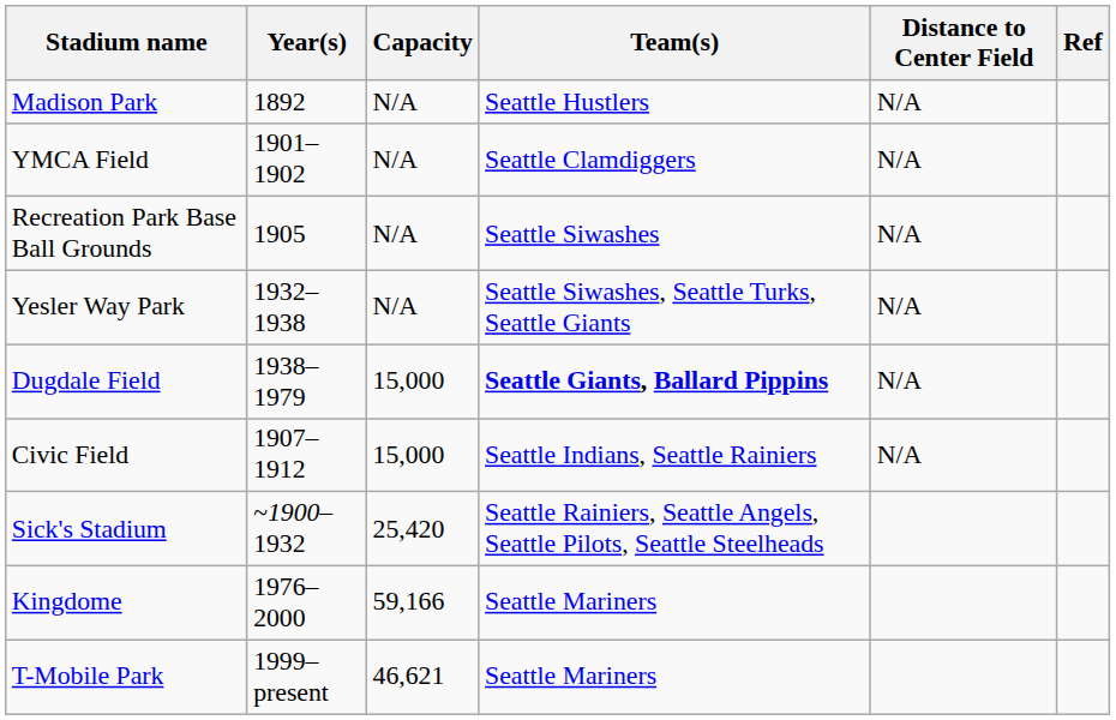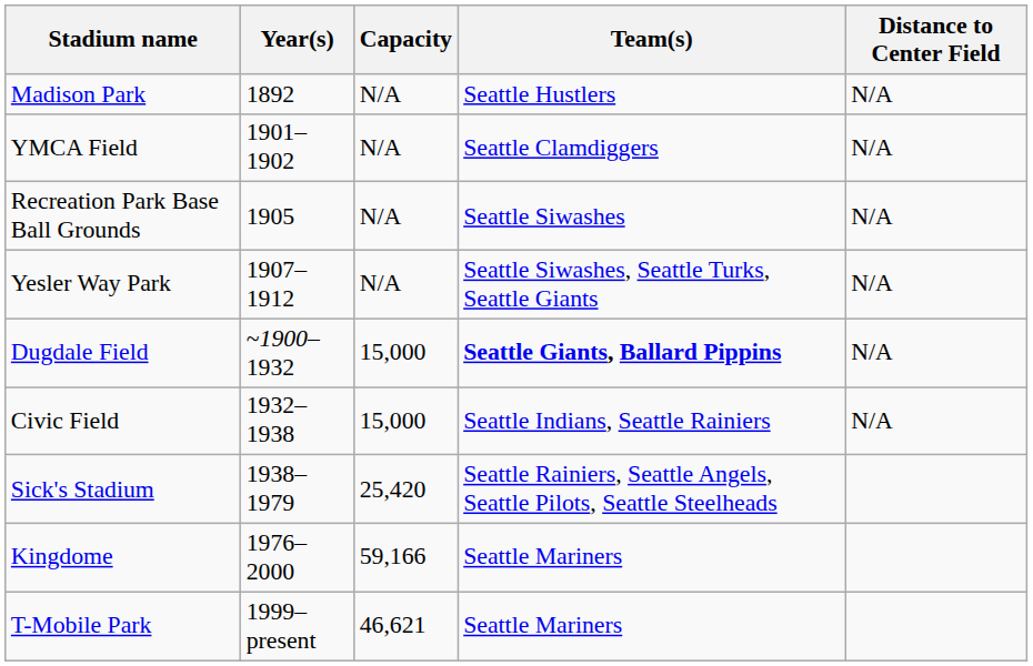- column: Ref
Yesler Way Park | Year(s): 1932–1938 -> 1907–1912
Dugdale Field | Year(s): 1938–1979 -> ~1900–1932
Civic Field | Year(s): 1907–1912 -> 1932–1938
Sick's Stadium | Year(s): ~1900–1932 -> 1938–1979
